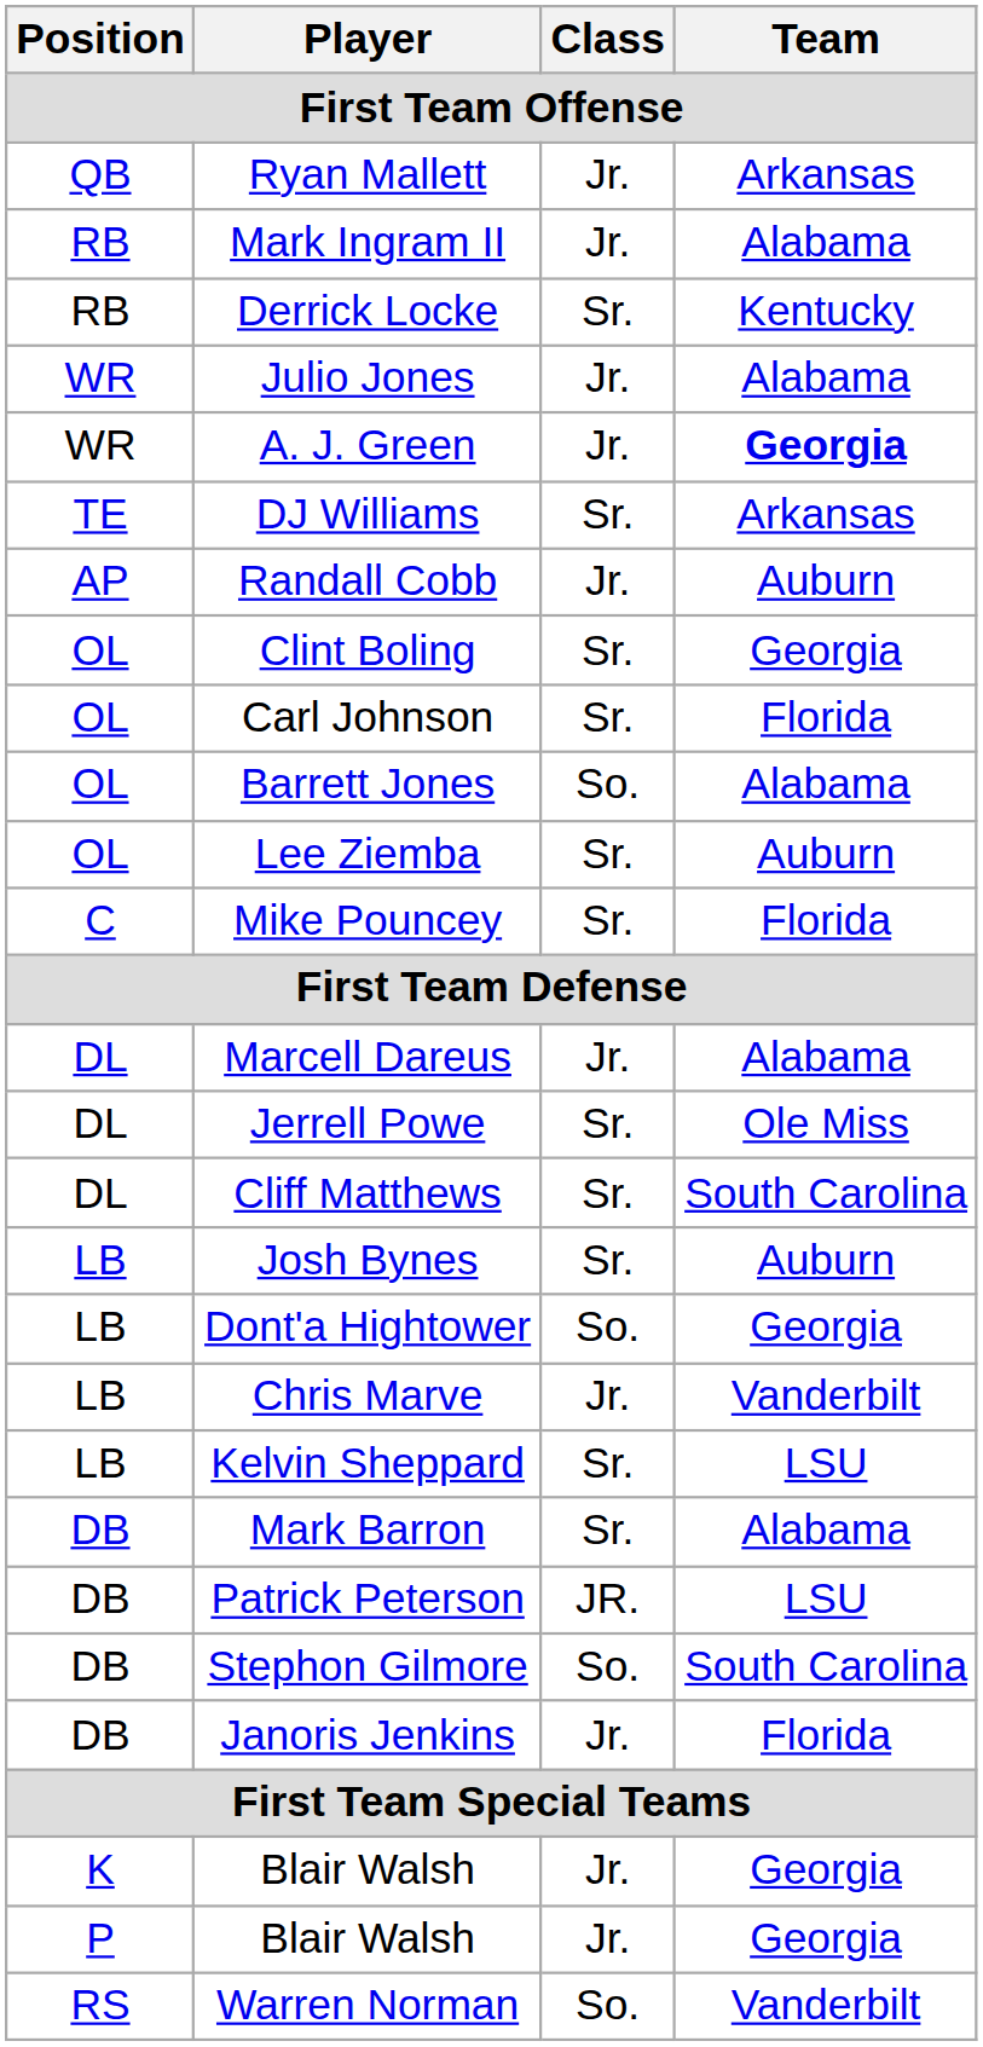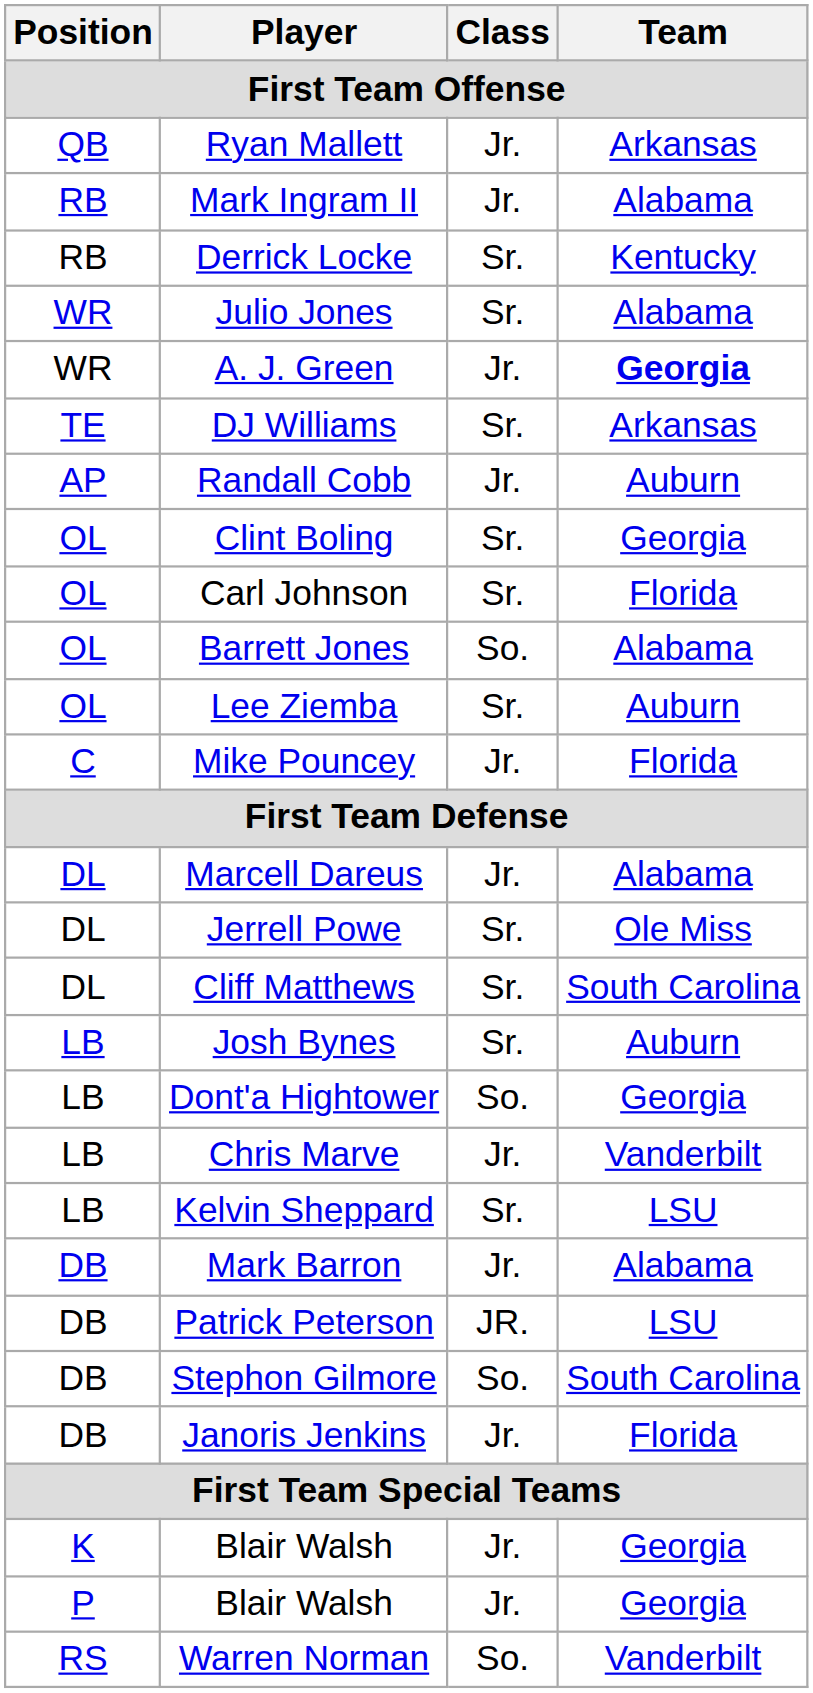Julio Jones | Class: Jr. -> Sr.
Mike Pouncey | Class: Sr. -> Jr.
Mark Barron | Class: Sr. -> Jr.
